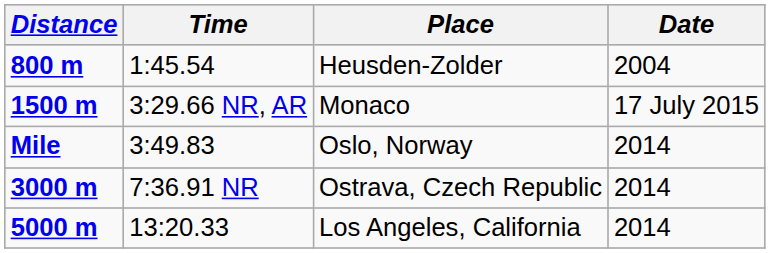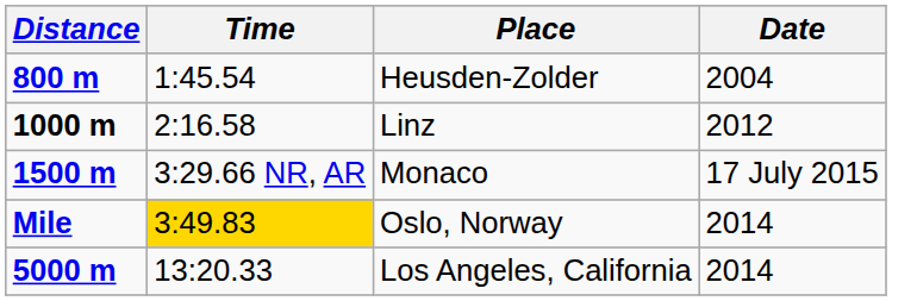+ row: 1000 m | 2:16.58 | Linz | 2012
Oslo, Norway | Time: no background -> gold background
- row: 3000 m | 7:36.91 NR | Ostrava, Czech Republic | 2014
